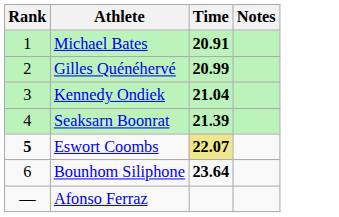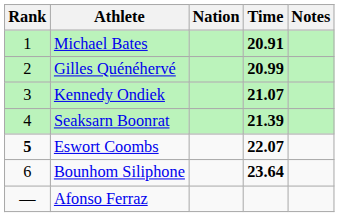+ column: Nation
Kennedy Ondiek | Time: 21.04 -> 21.07
Eswort Coombs | Time: khaki background -> no background
